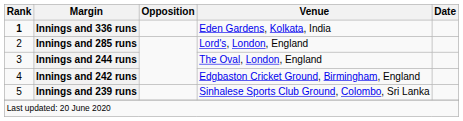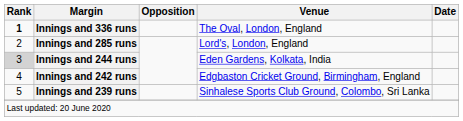Innings and 336 runs | Venue: Eden Gardens, Kolkata, India -> The Oval, London, England
Innings and 244 runs | Rank: no background -> lightgrey background
Innings and 244 runs | Venue: The Oval, London, England -> Eden Gardens, Kolkata, India
